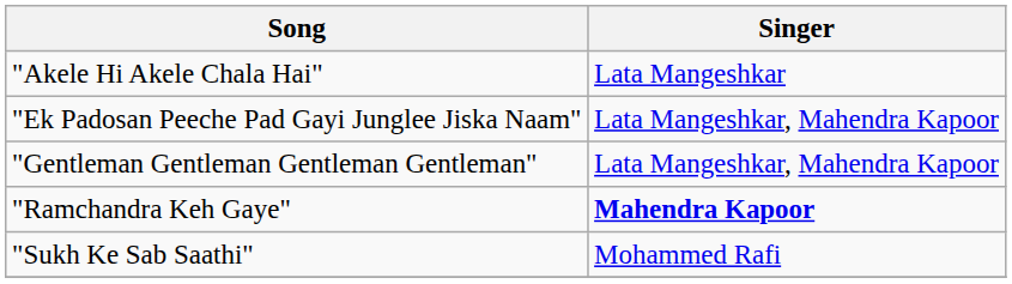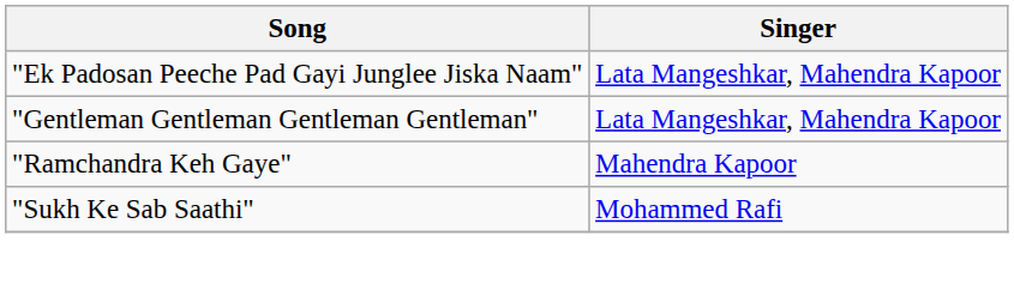- row: "Akele Hi Akele Chala Hai" | Lata Mangeshkar
"Ramchandra Keh Gaye" | Singer: bold -> normal
